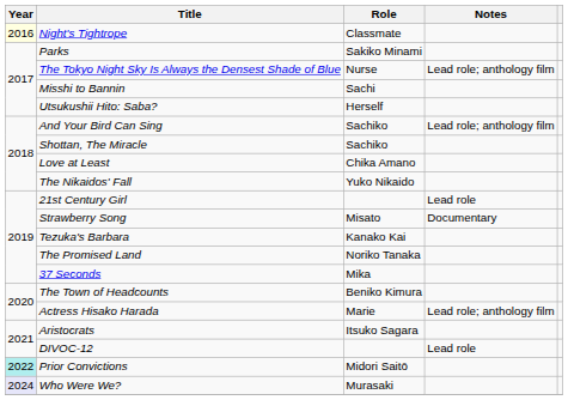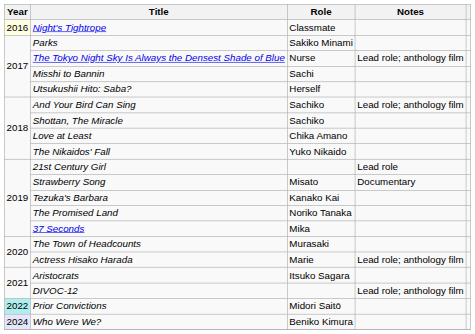The Town of Headcounts | Role: Beniko Kimura -> Murasaki
DIVOC-12 | Notes: Lead role -> Lead role; anthology film
Who Were We? | Role: Murasaki -> Beniko Kimura
